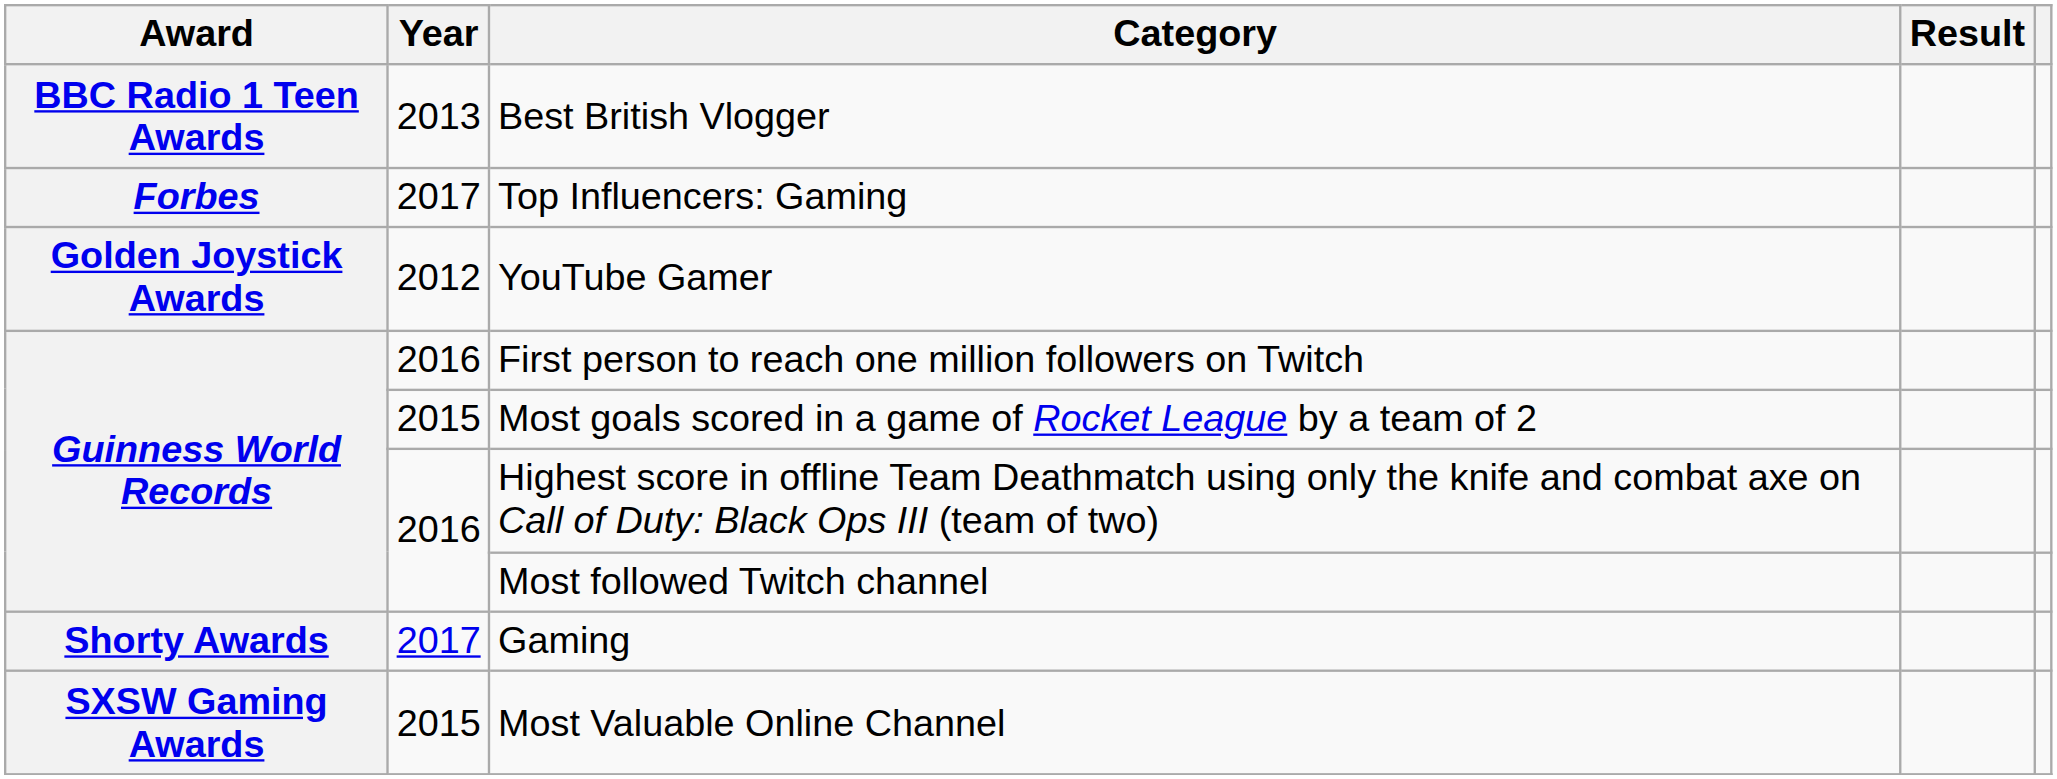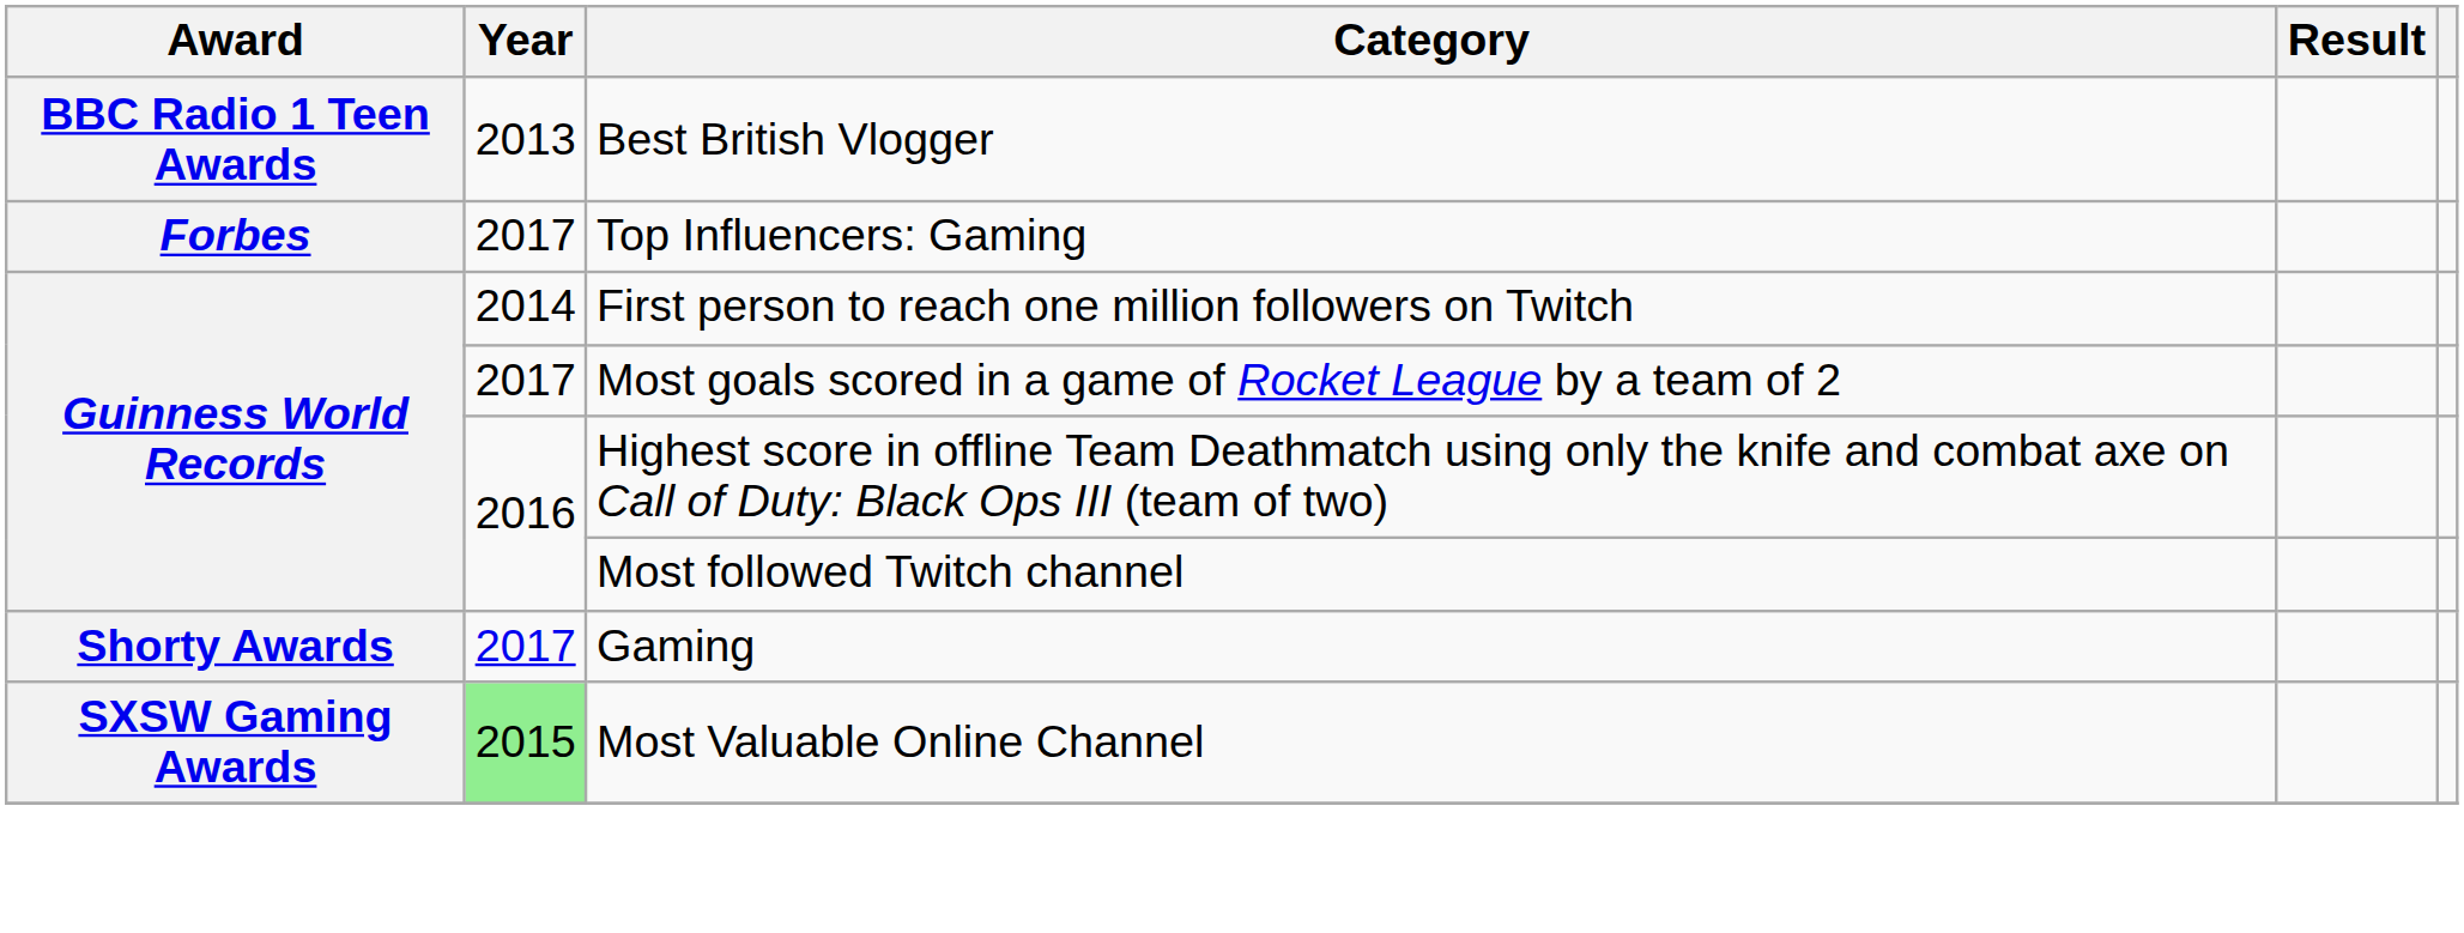- row: Golden Joystick Awards | 2012 | YouTube Gamer
First person to reach one million followers on Twitch | Year: 2016 -> 2014
Most goals scored in a game of Rocket League by a team of 2 | Year: 2015 -> 2017
Most Valuable Online Channel | Year: no background -> lightgreen background
